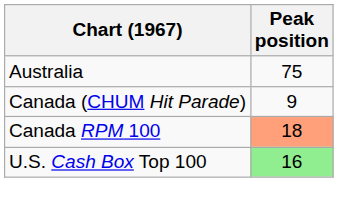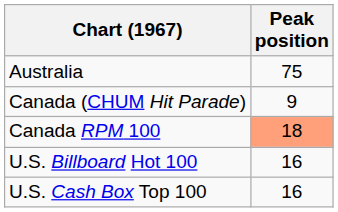+ row: U.S. Billboard Hot 100 | 16
U.S. Cash Box Top 100 | Peak position: lightgreen background -> no background
